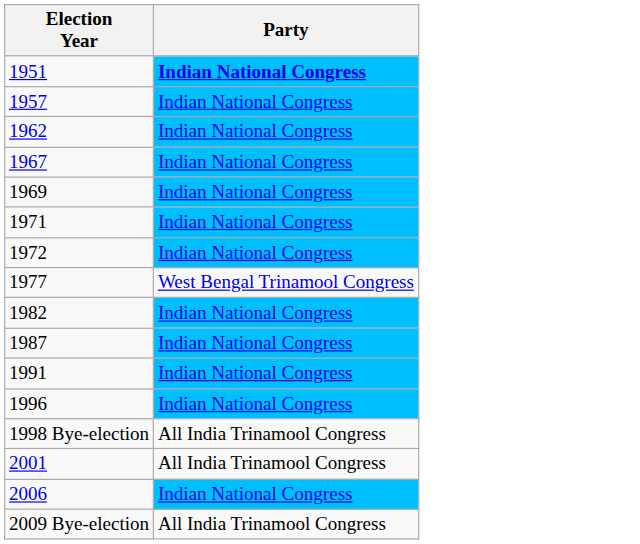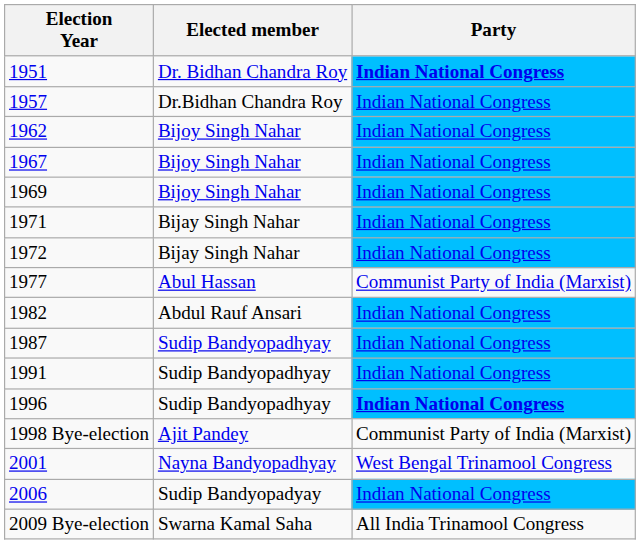+ column: Elected member | Dr. Bidhan Chandra Roy | Dr.Bidhan Chandra Roy | Bijoy Singh Nahar | Bijoy Singh Nahar | Bijoy Singh Nahar | Bijay Singh Nahar | Bijay Singh Nahar | Abul Hassan | Abdul Rauf Ansari | Sudip Bandyopadhyay | Sudip Bandyopadhyay | Sudip Bandyopadhyay | Ajit Pandey | Nayna Bandyopadhyay | Sudip Bandyopadyay | Swarna Kamal Saha
1977 | Party: West Bengal Trinamool Congress -> Communist Party of India (Marxist)
1996 | Party: normal -> bold
1998 Bye-election | Party: All India Trinamool Congress -> Communist Party of India (Marxist)
2001 | Party: All India Trinamool Congress -> West Bengal Trinamool Congress
